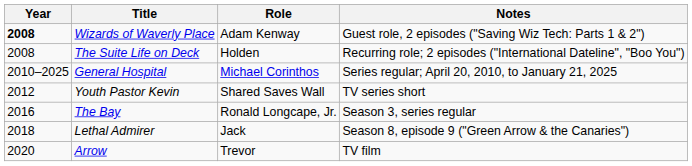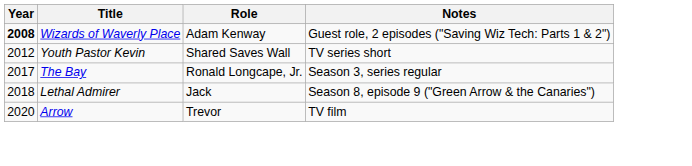- row: 2008 | The Suite Life on Deck | Holden | Recurring role; 2 episodes ("International Dateline", "Boo You")
- row: 2010–2025 | General Hospital | Michael Corinthos | Series regular; April 20, 2010, to January 21, 2025
The Bay | Year: 2016 -> 2017
